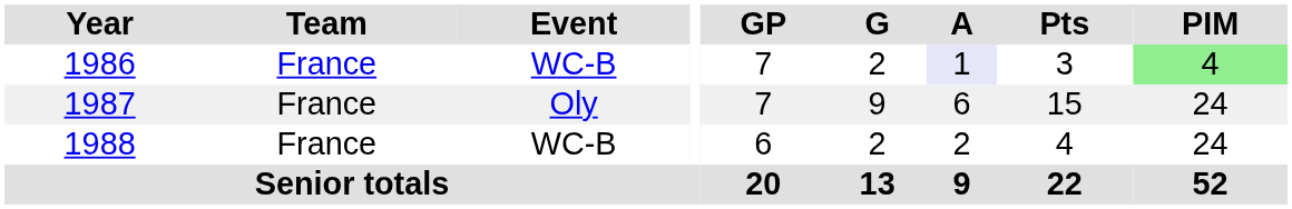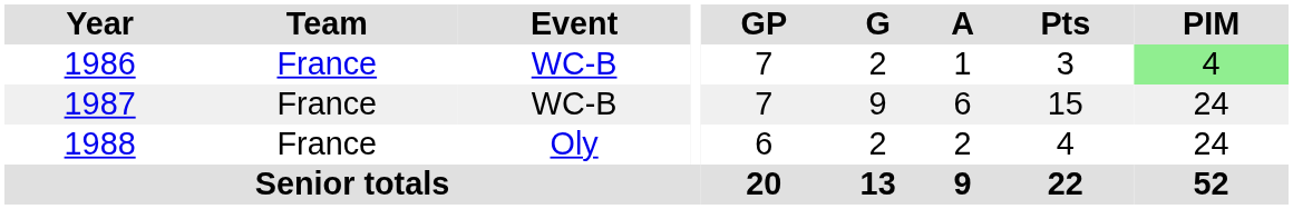1986 | A: lavender background -> no background
1987 | Event: Oly -> WC-B
1988 | Event: WC-B -> Oly
